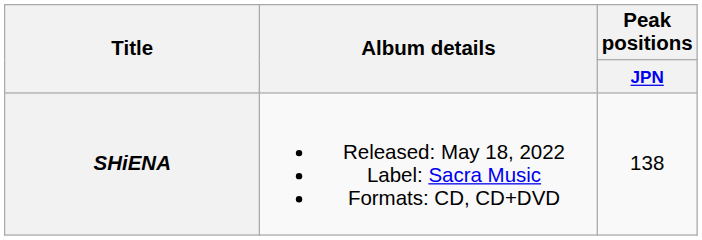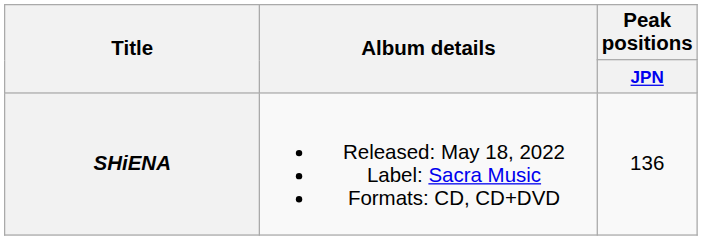SHiENA | Peak positions / JPN: 138 -> 136
